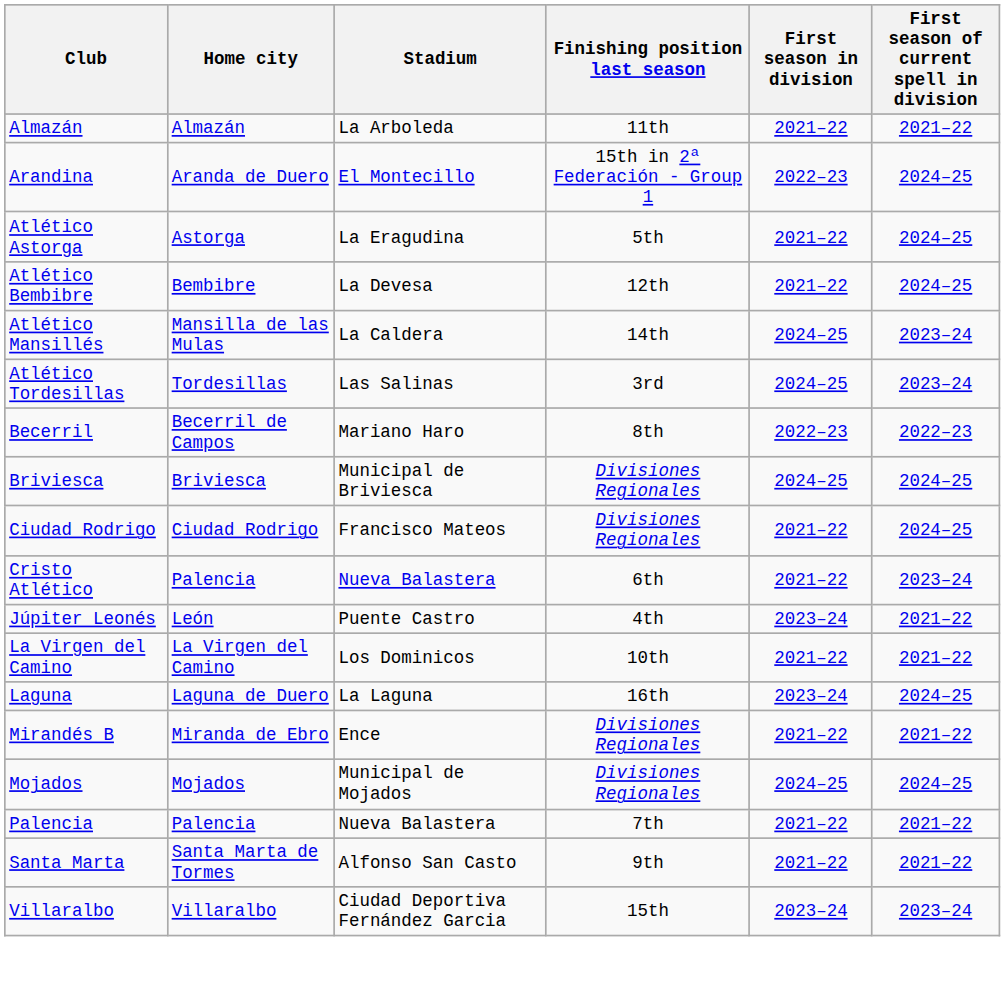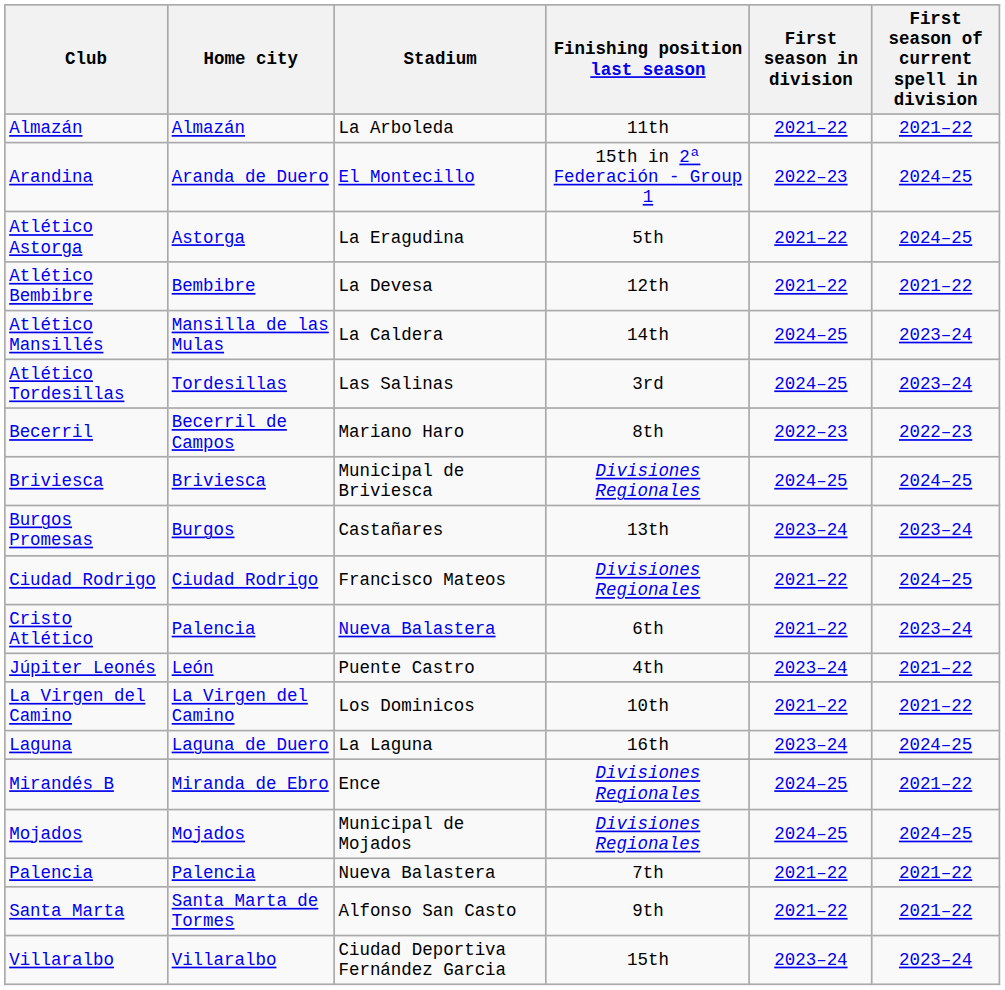Atlético Bembibre | First season of current spell in division: 2024–25 -> 2021–22
+ row: Burgos Promesas | Burgos | Castañares | 13th | 2023–24 | 2023–24
Mirandés B | First season in division: 2021–22 -> 2024–25
